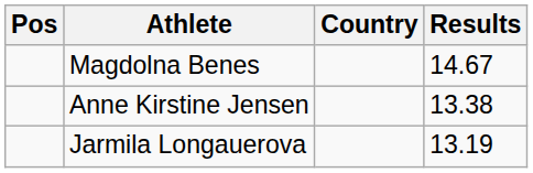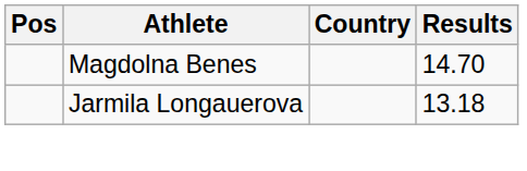Magdolna Benes | Results: 14.67 -> 14.70
- row: Anne Kirstine Jensen | 13.38
Jarmila Longauerova | Results: 13.19 -> 13.18
